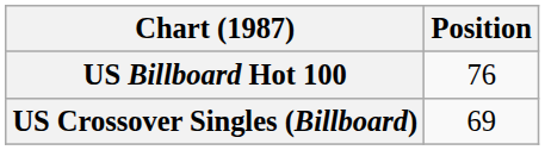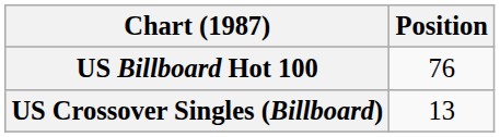US Crossover Singles (Billboard) | Position: 69 -> 13
